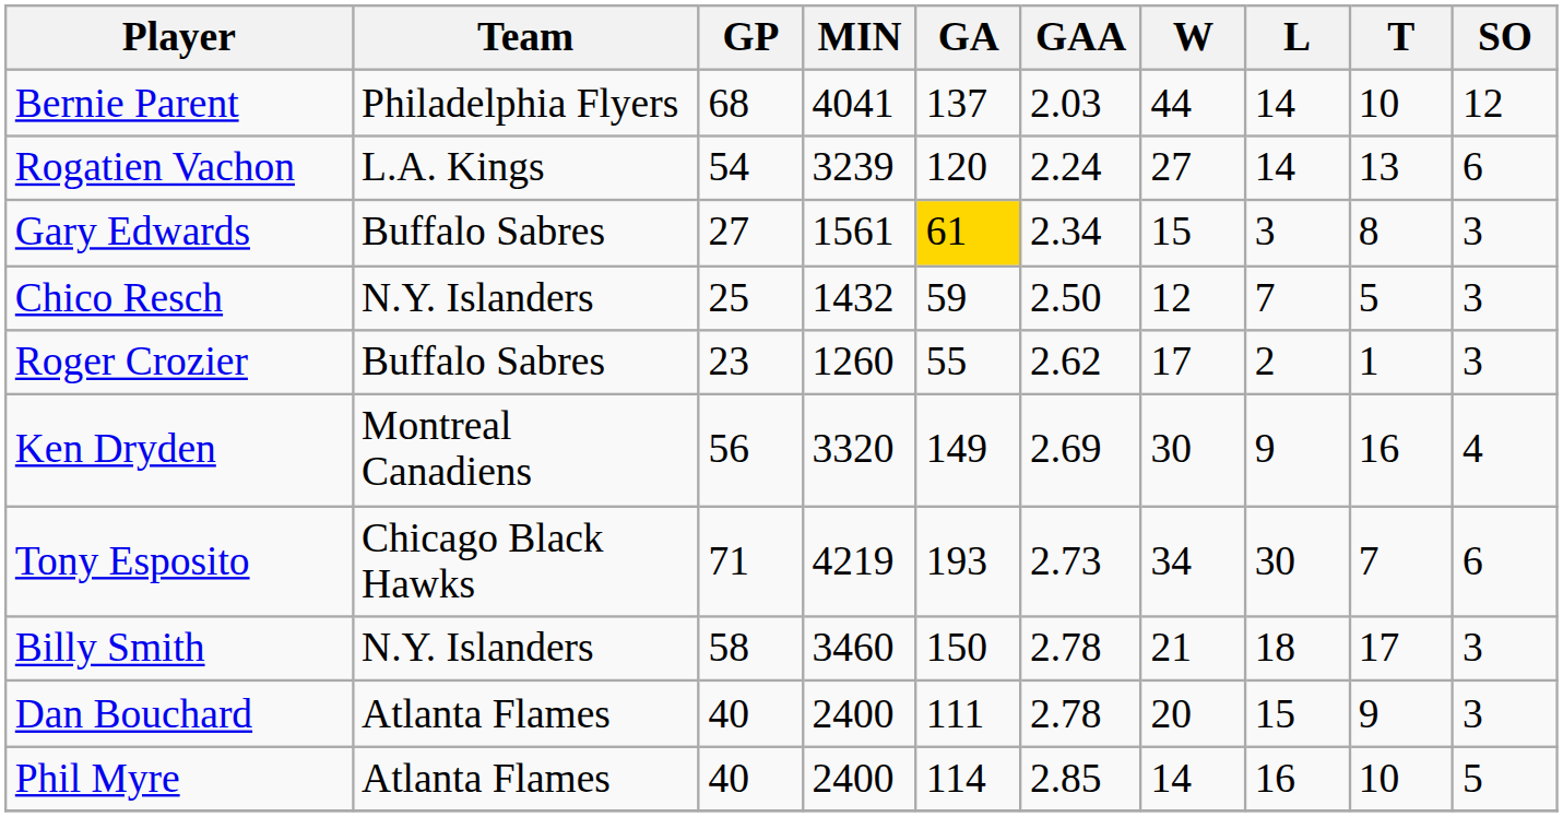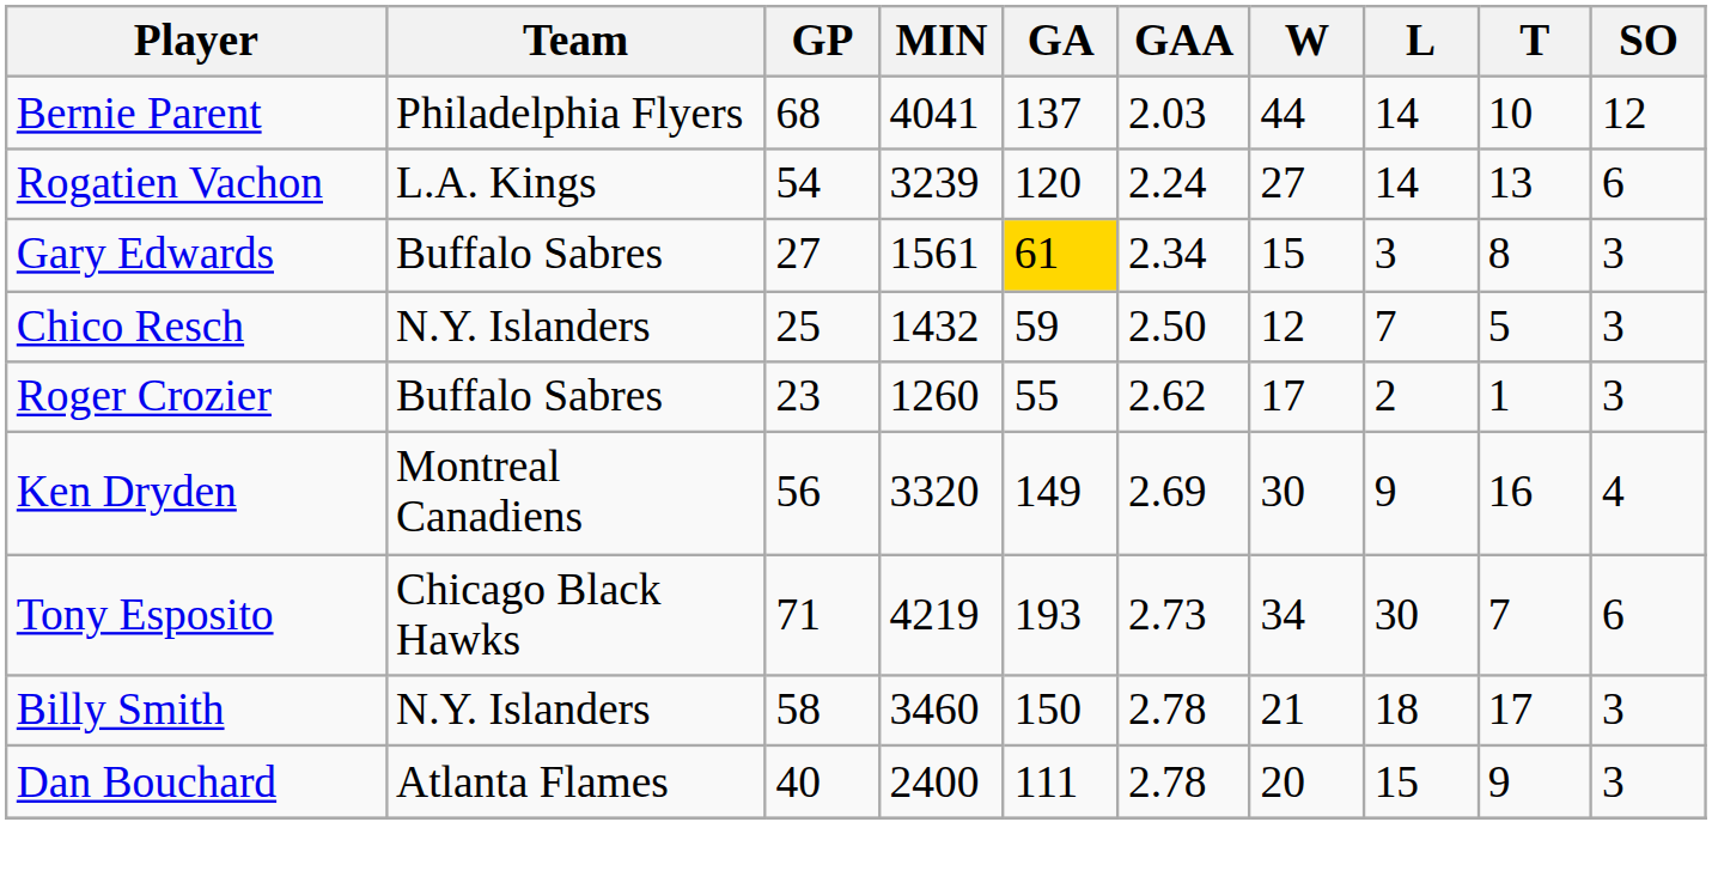- row: Phil Myre | Atlanta Flames | 40 | 2400 | 114 | 2.85 | 14 | 16 | 10 | 5
